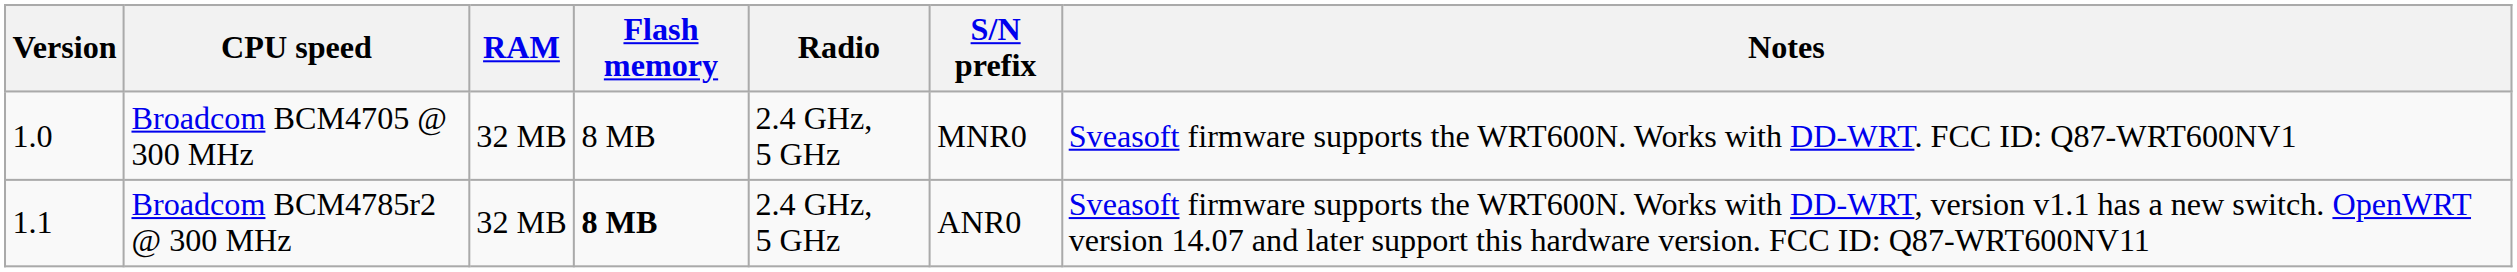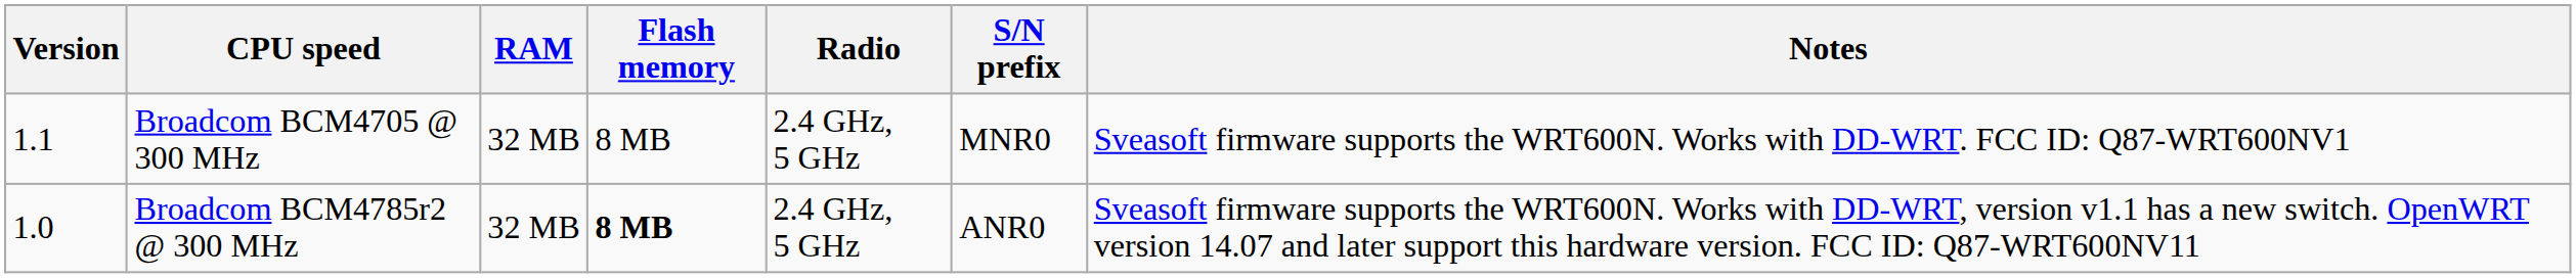Broadcom BCM4705 @ 300 MHz | Version: 1.0 -> 1.1
Broadcom BCM4785r2 @ 300 MHz | Version: 1.1 -> 1.0
